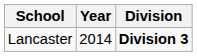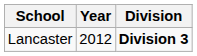Lancaster | Year: 2014 -> 2012
